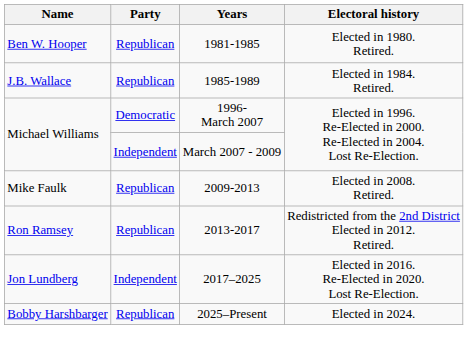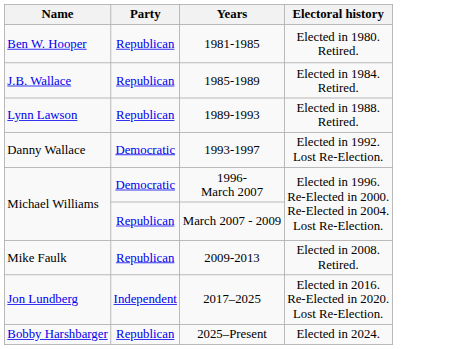+ row: Lynn Lawson | Republican | 1989-1993 | Elected in 1988. Retired.
+ row: Danny Wallace | Democratic | 1993-1997 | Elected in 1992. Lost Re-Election.
Michael Williams / March 2007 - 2009 | Party: Independent -> Republican
- row: Ron Ramsey | Republican | 2013-2017 | Redistricted from the 2nd District Elected in 2012. Retired.
